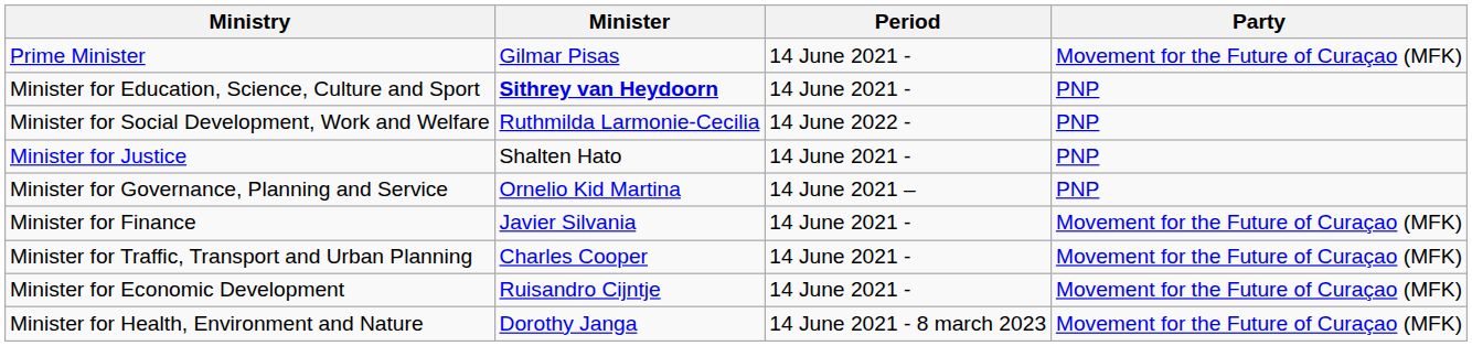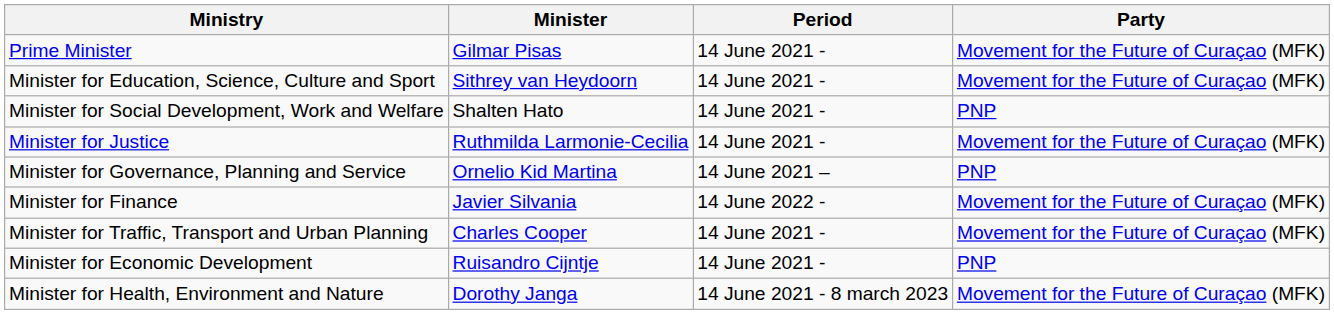Minister for Education, Science, Culture and Sport | Minister: bold -> normal
Minister for Education, Science, Culture and Sport | Party: PNP -> Movement for the Future of Curaçao (MFK)
Minister for Social Development, Work and Welfare | Minister: Ruthmilda Larmonie-Cecilia -> Shalten Hato
Minister for Social Development, Work and Welfare | Period: 14 June 2022 - -> 14 June 2021 -
Minister for Justice | Minister: Shalten Hato -> Ruthmilda Larmonie-Cecilia
Minister for Justice | Party: PNP -> Movement for the Future of Curaçao (MFK)
Minister for Finance | Period: 14 June 2021 - -> 14 June 2022 -
Minister for Economic Development | Party: Movement for the Future of Curaçao (MFK) -> PNP
